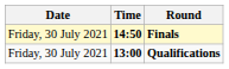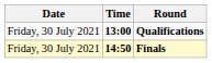rows swapped: Qualifications <-> Finals
